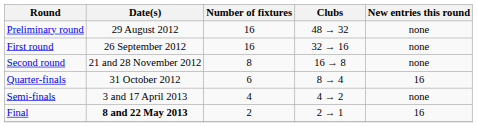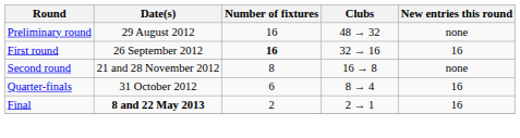First round | Number of fixtures: normal -> bold
First round | New entries this round: none -> 16
- row: Semi-finals | 3 and 17 April 2013 | 4 | 4 → 2 | none
